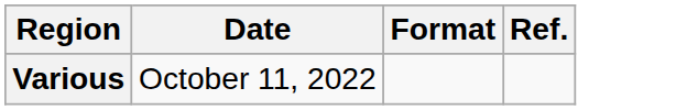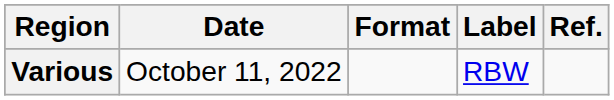+ column: Label | RBW
